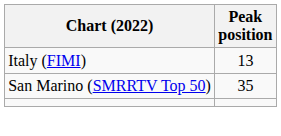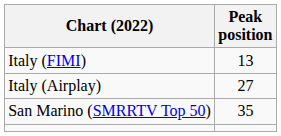+ row: Italy (Airplay) | 27
